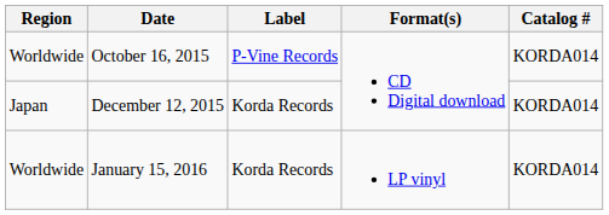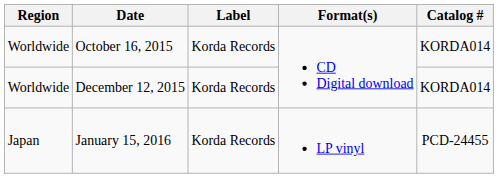October 16, 2015 | Label: P-Vine Records -> Korda Records
December 12, 2015 | Region: Japan -> Worldwide
January 15, 2016 | Region: Worldwide -> Japan
January 15, 2016 | Catalog #: KORDA014 -> PCD-24455
